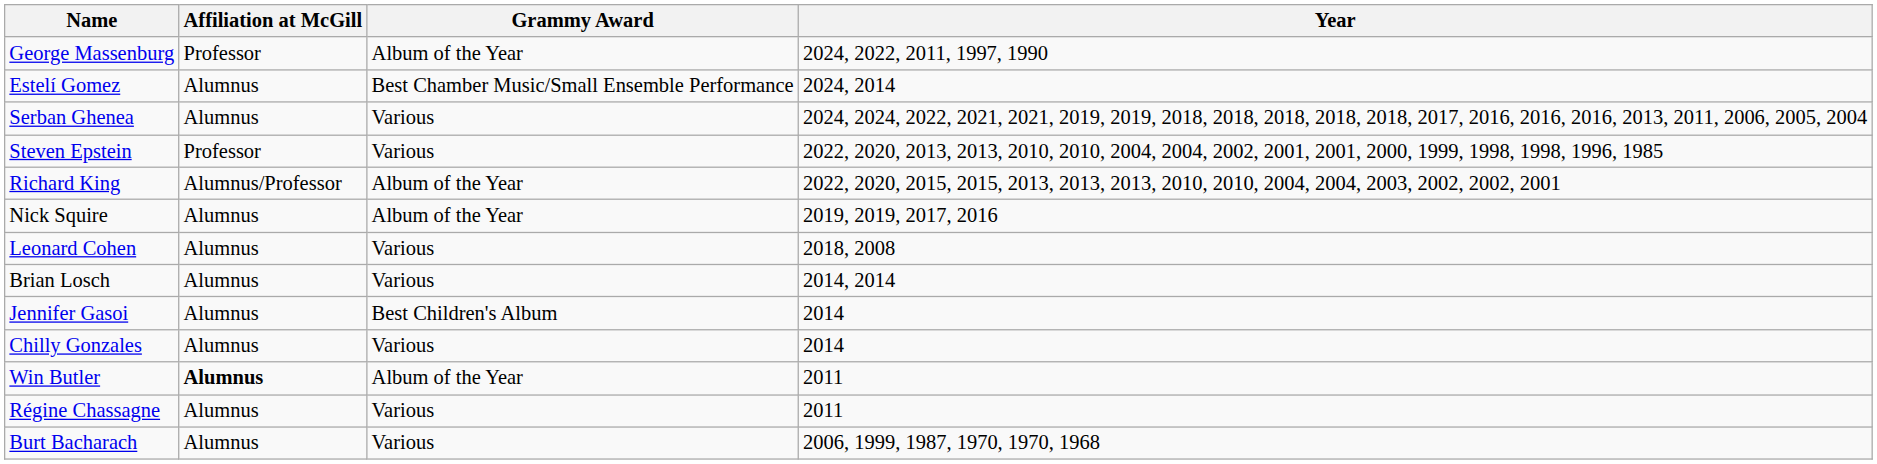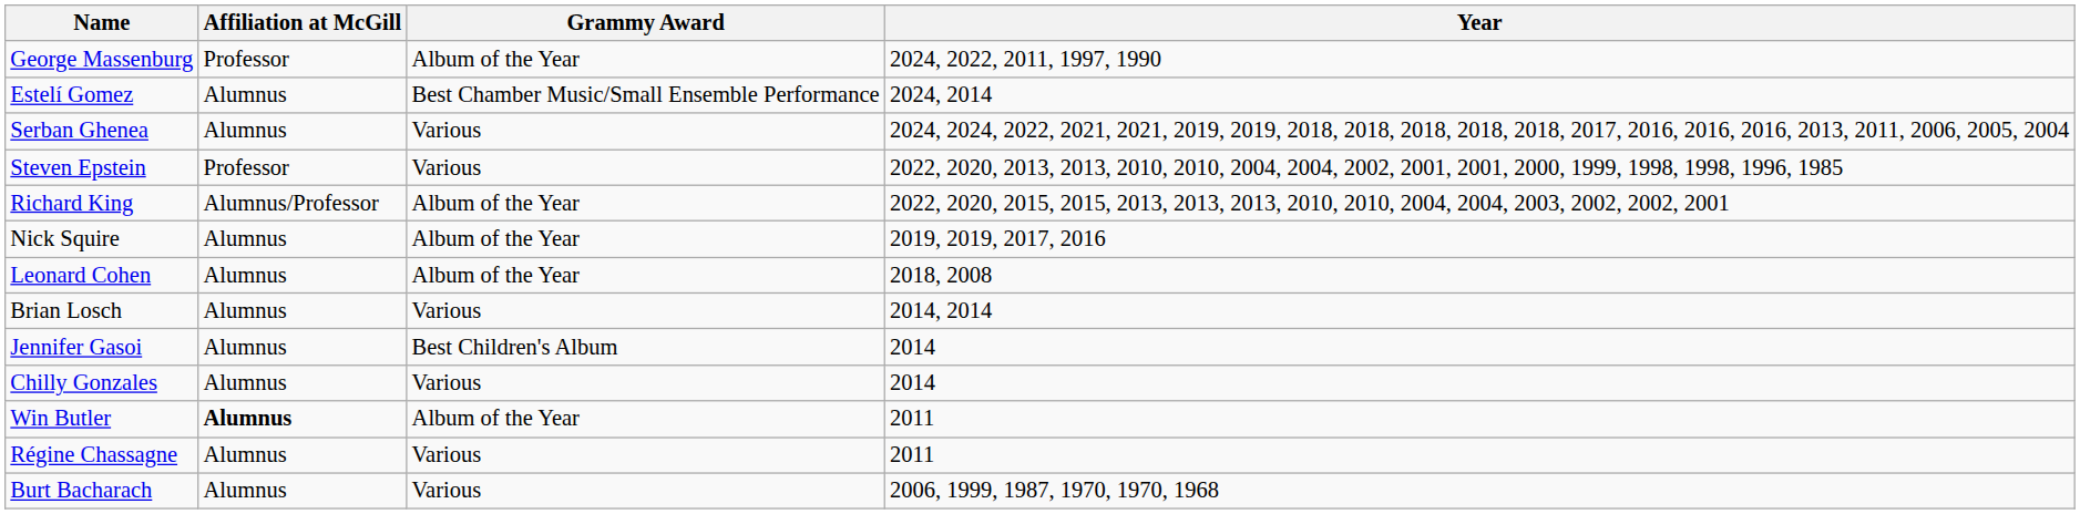Leonard Cohen | Grammy Award: Various -> Album of the Year
